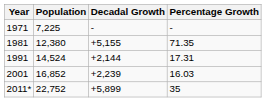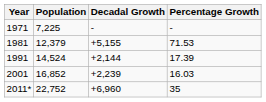1981 | Population: 12,380 -> 12,379
1981 | Percentage Growth: 71.35 -> 71.53
1991 | Percentage Growth: 17.31 -> 17.39
2011* | Decadal Growth: +5,899 -> +6,960
